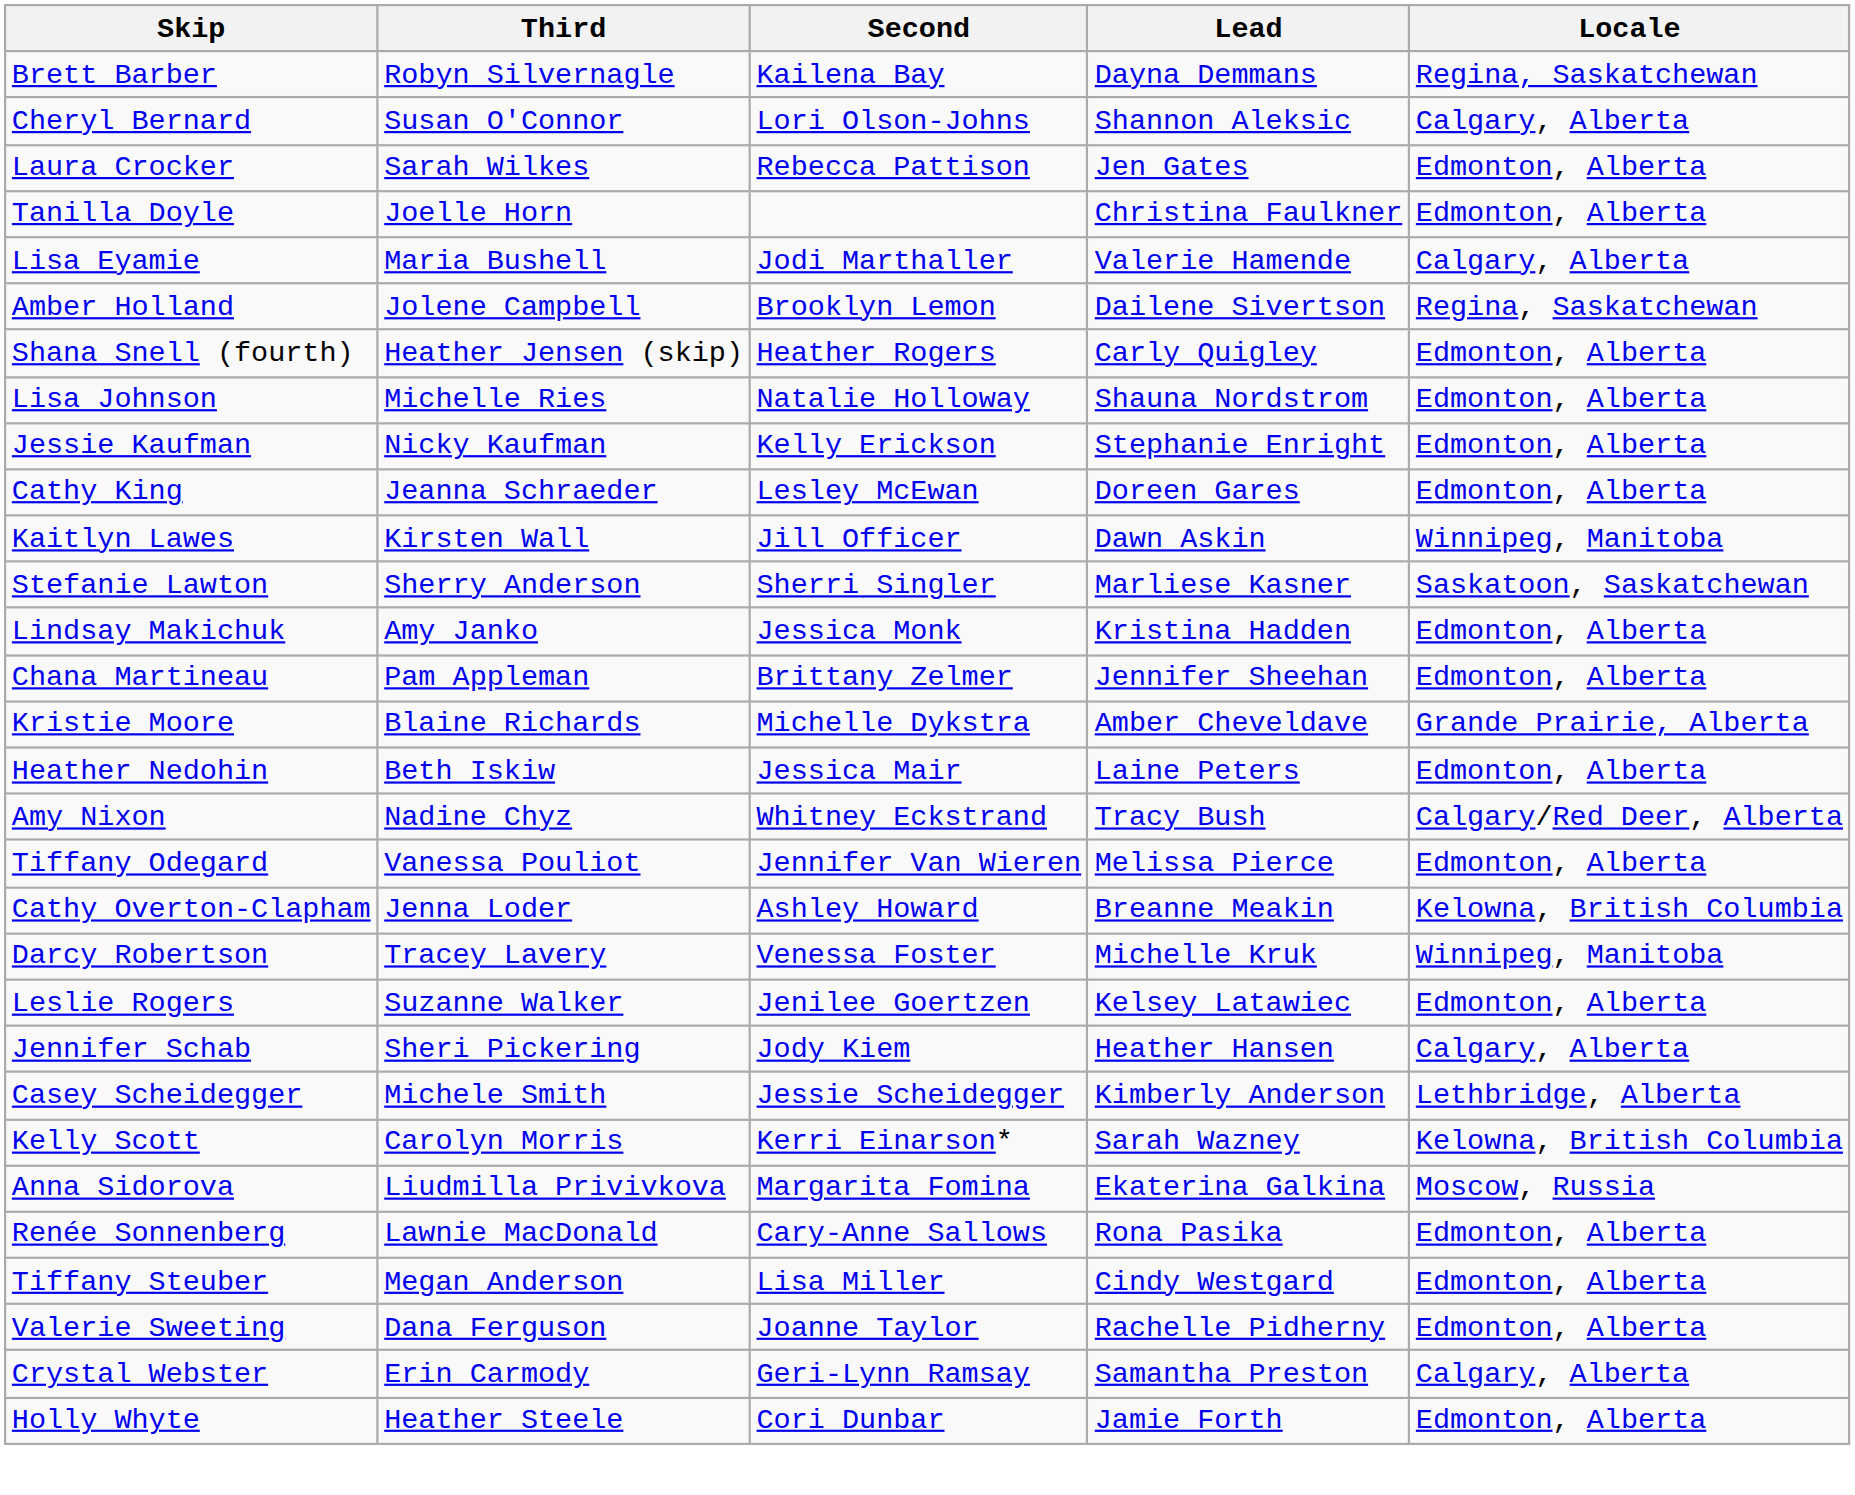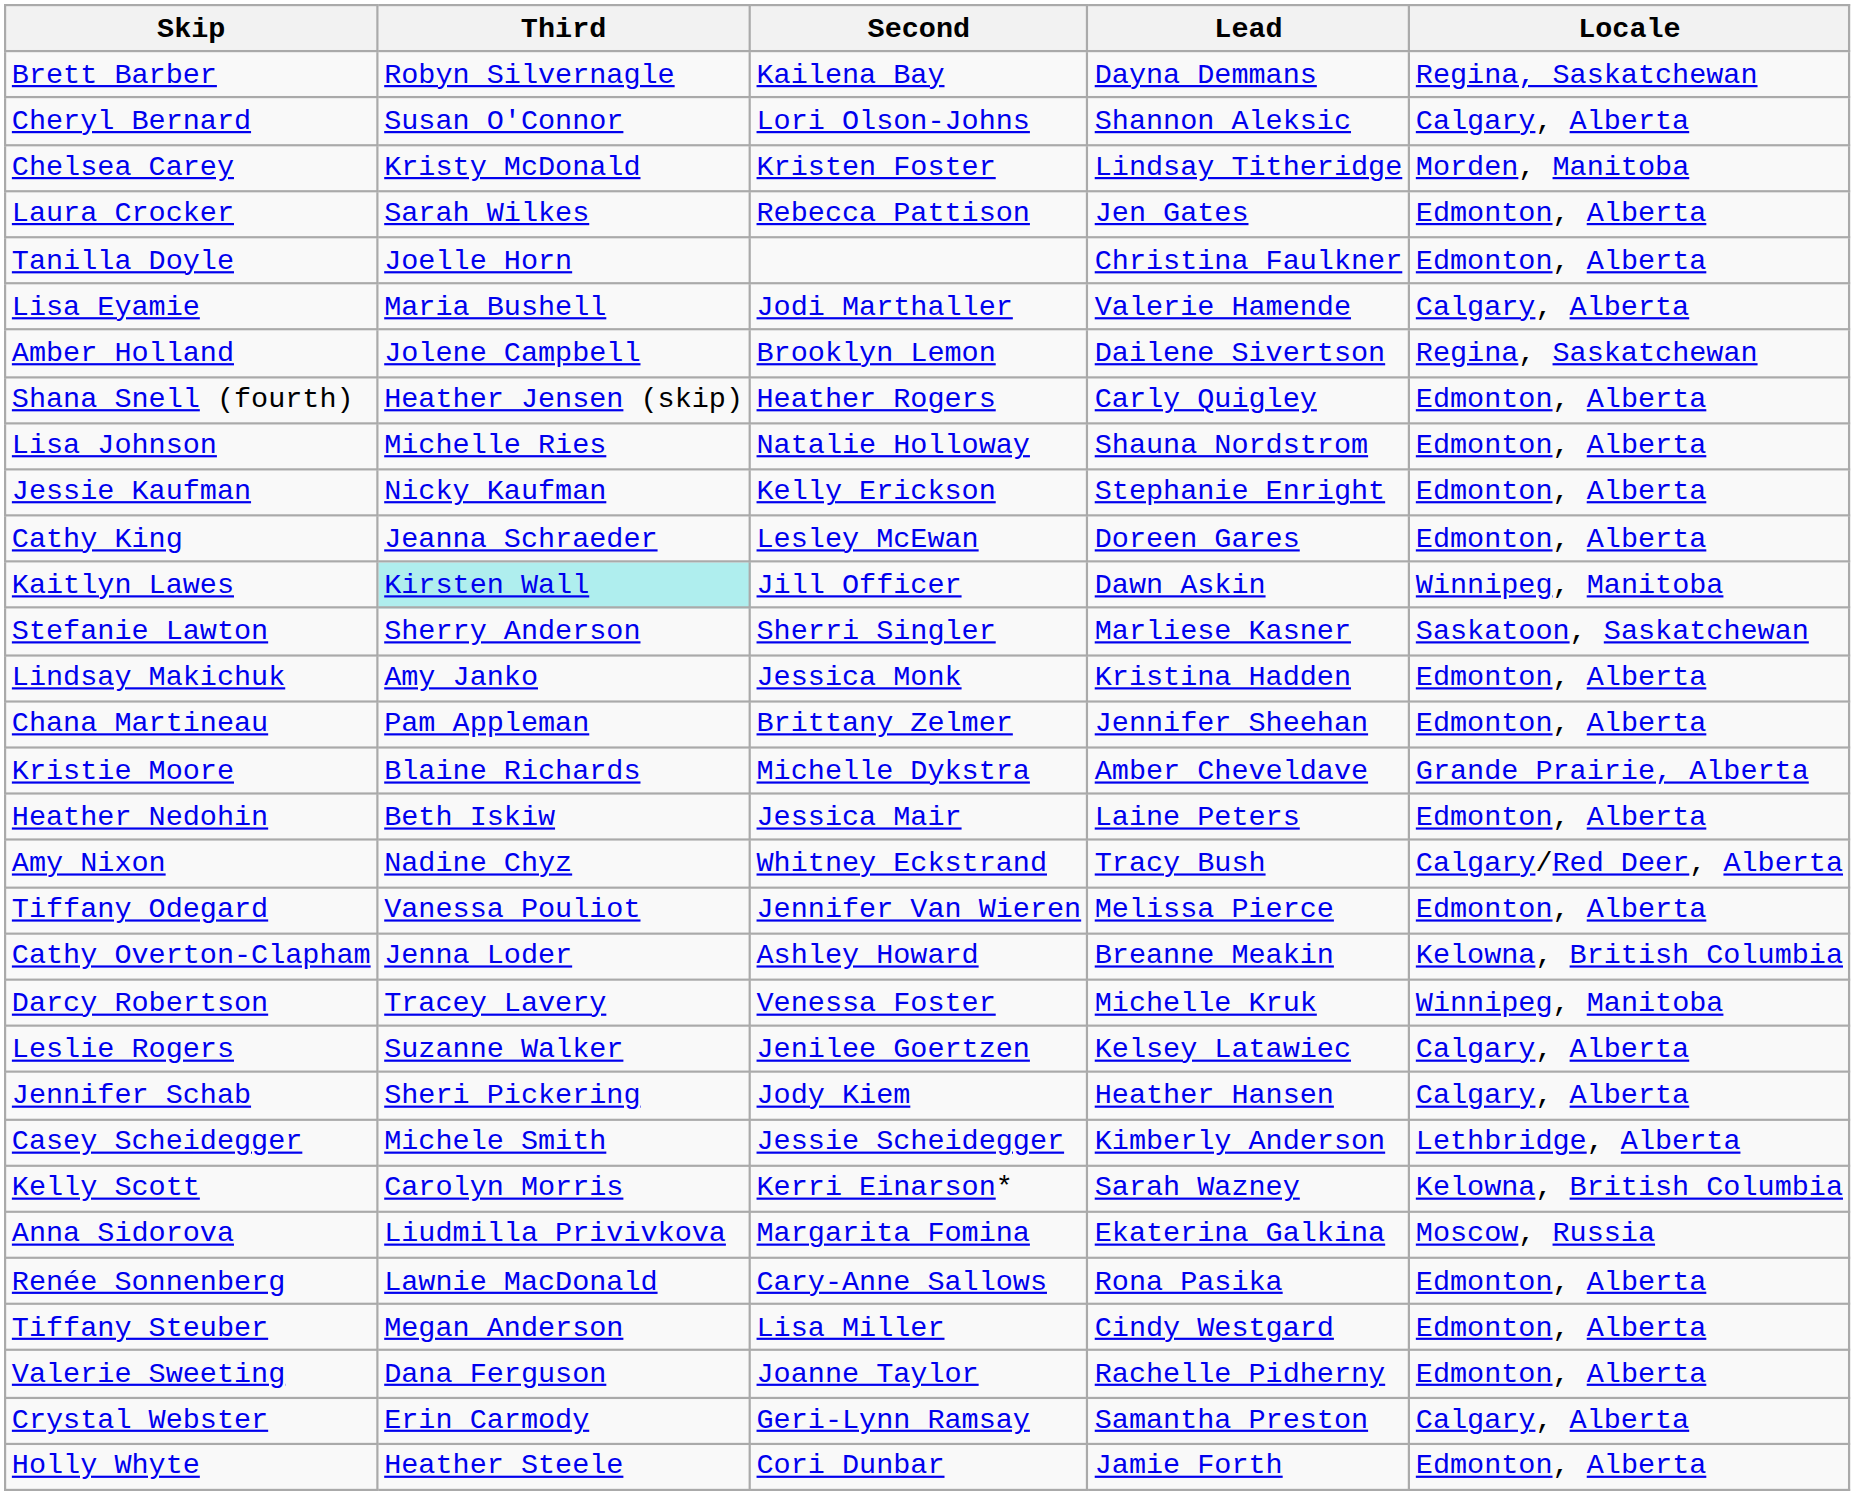+ row: Chelsea Carey | Kristy McDonald | Kristen Foster | Lindsay Titheridge | Morden, Manitoba
Kaitlyn Lawes | Third: no background -> paleturquoise background
Leslie Rogers | Locale: Edmonton, Alberta -> Calgary, Alberta
